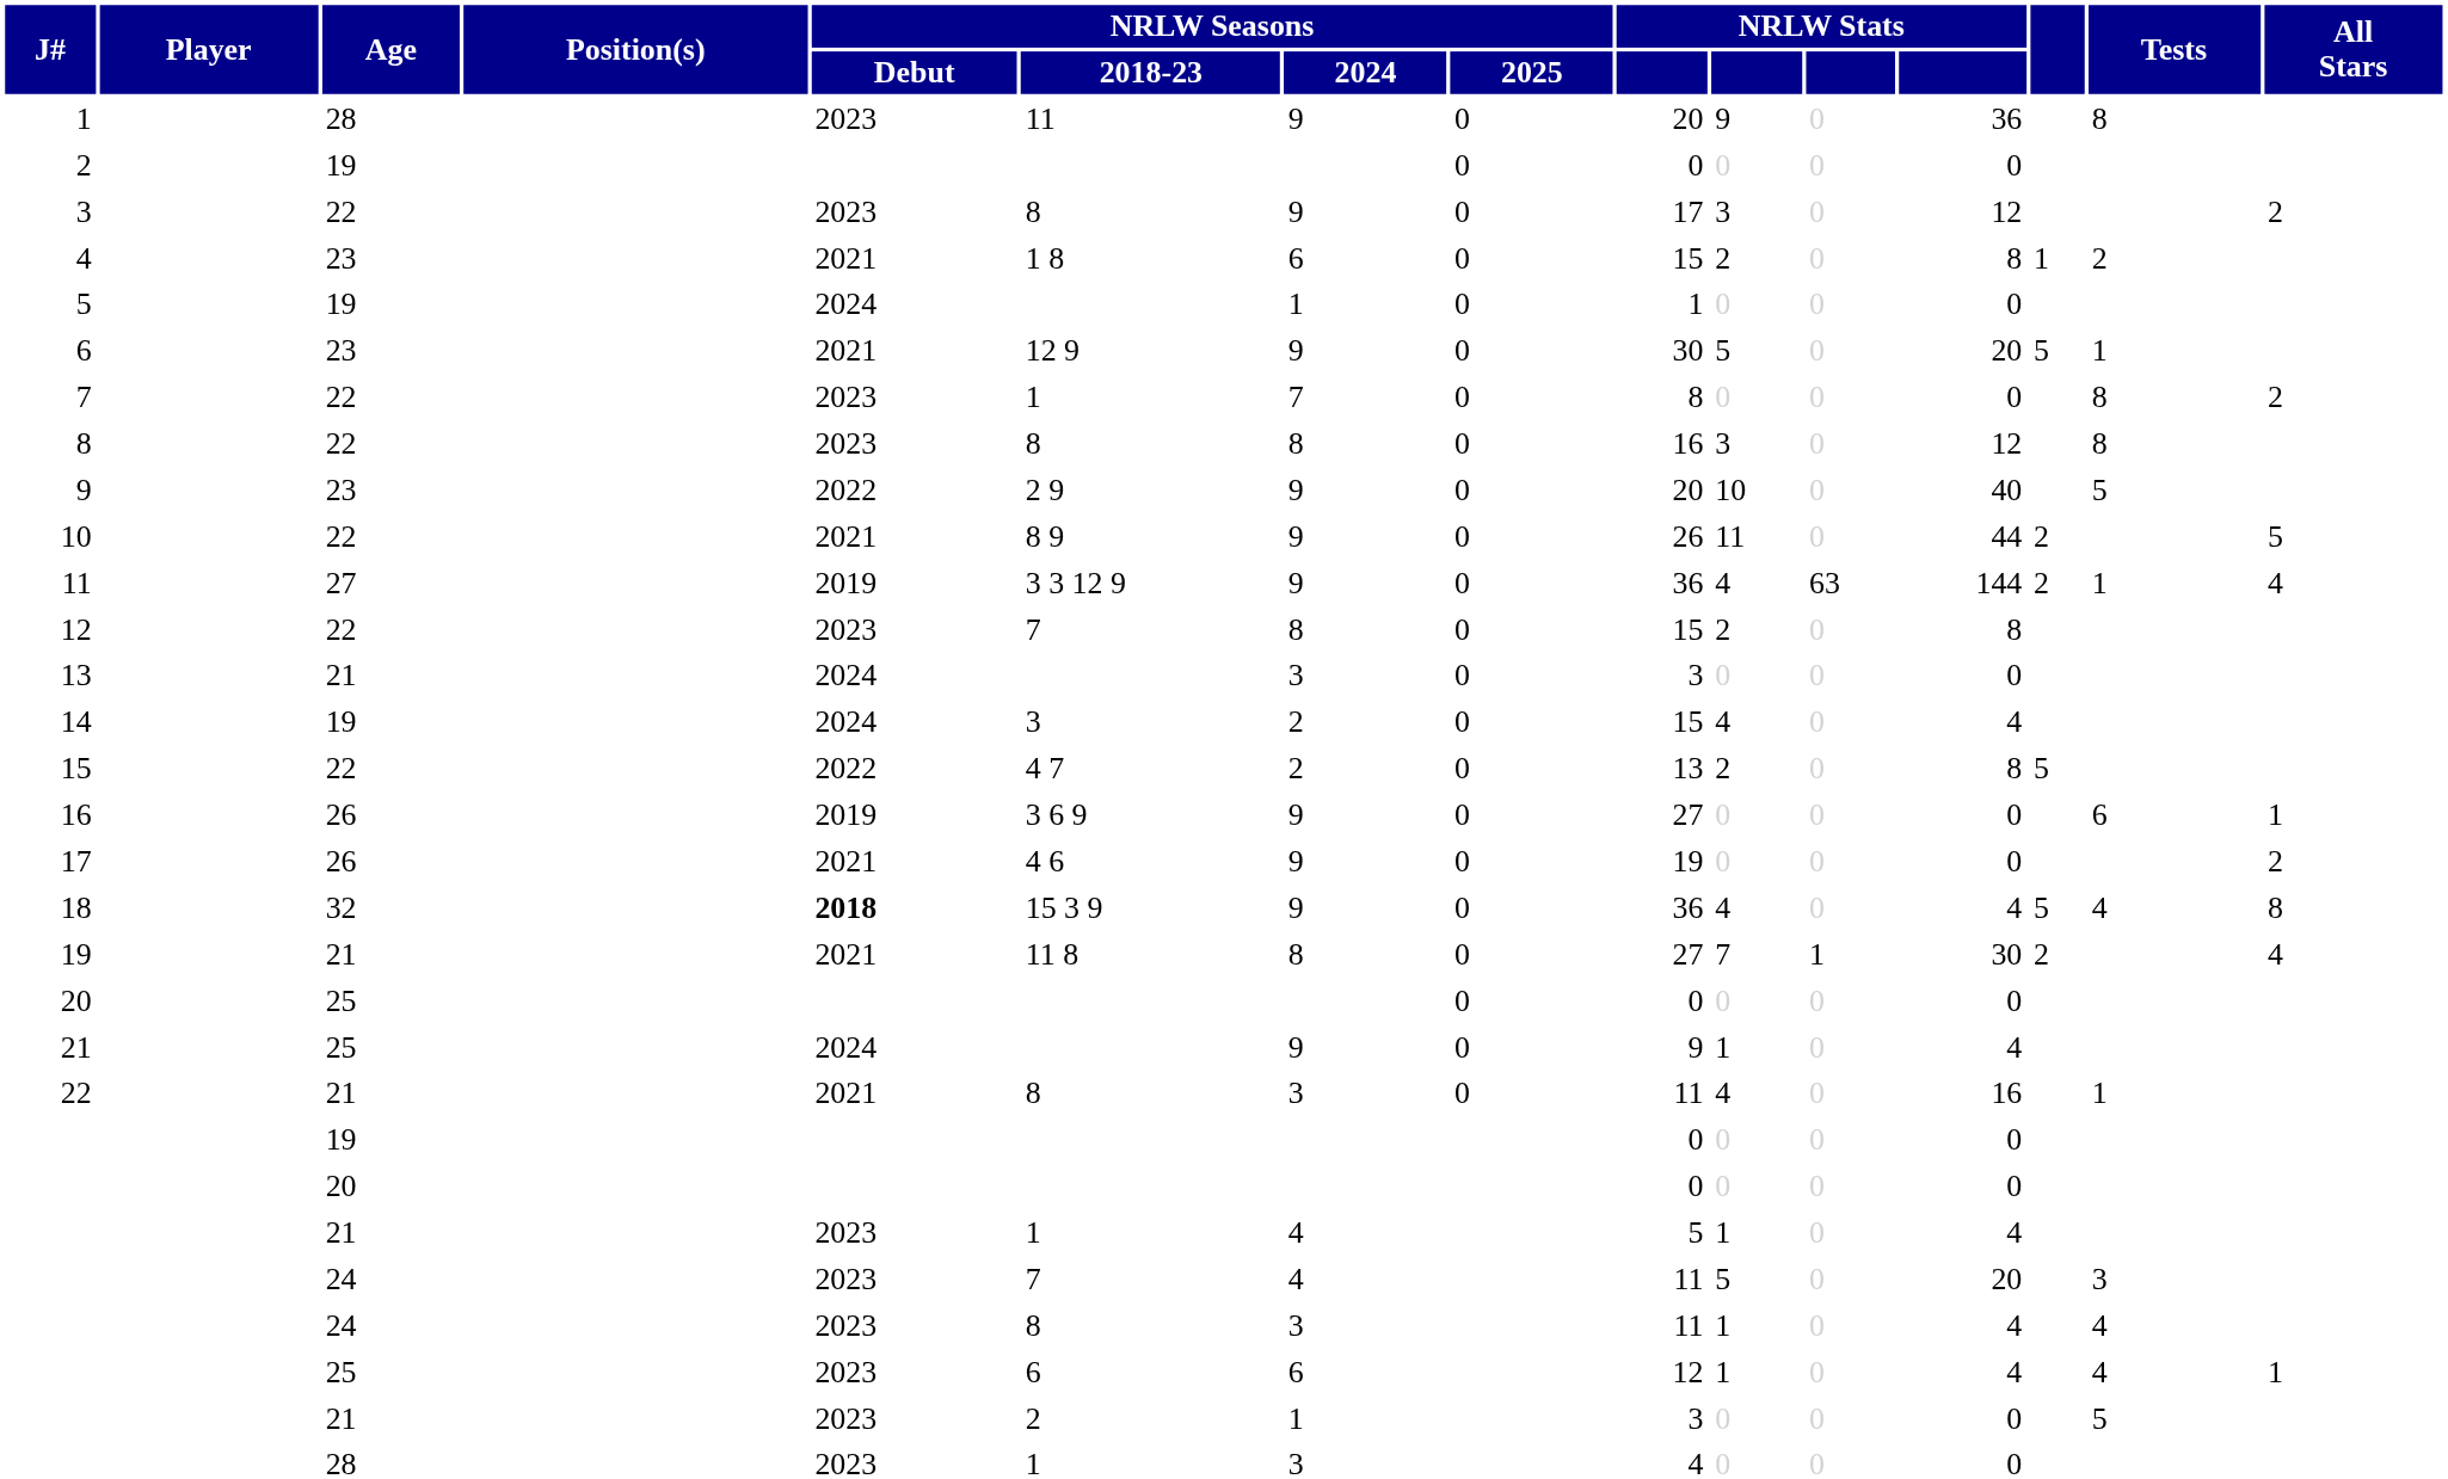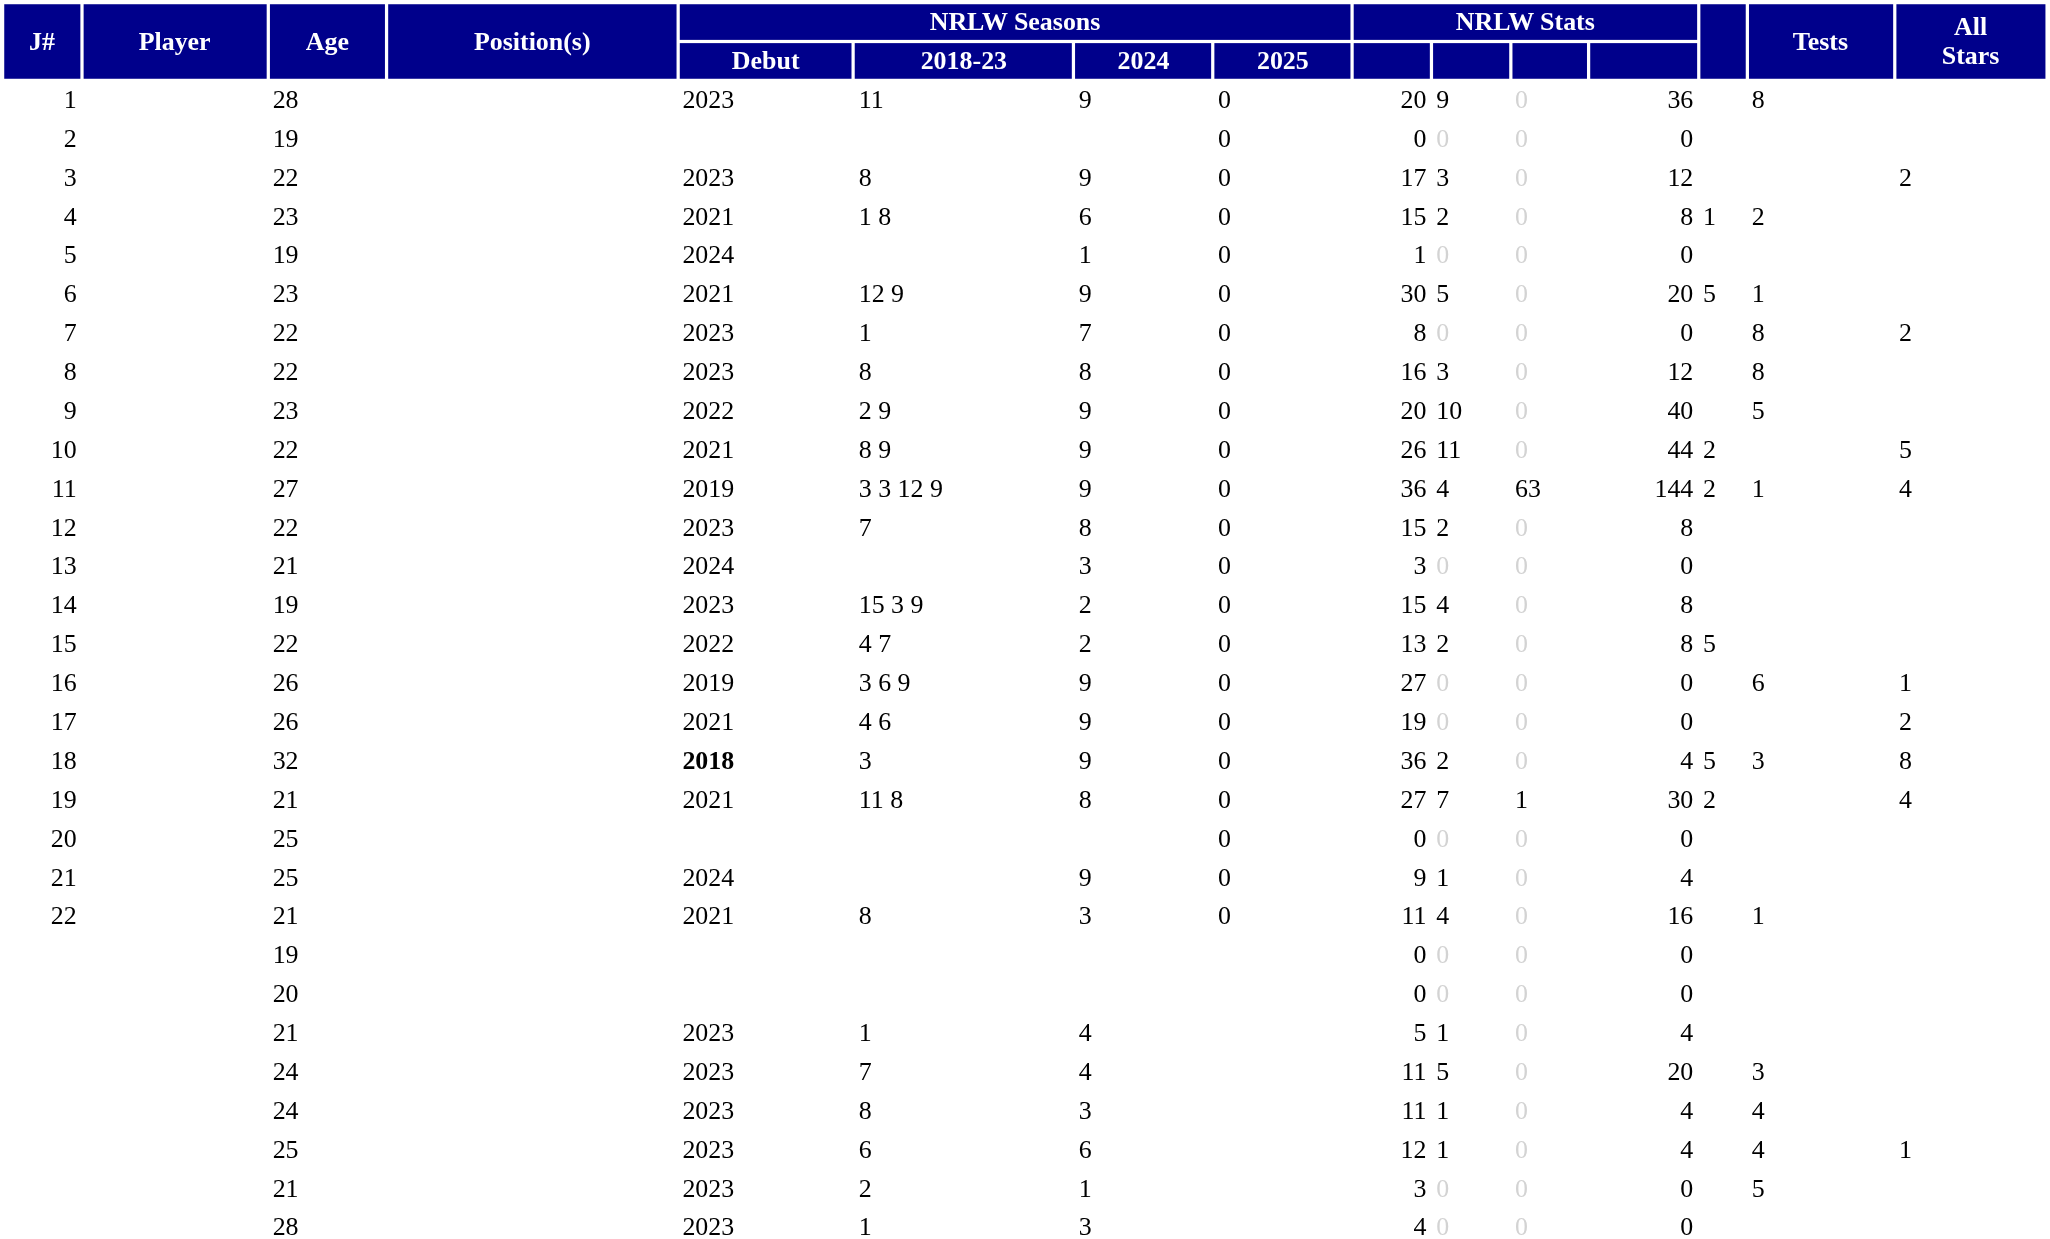14 | NRLW Seasons / Debut: 2024 -> 2023
14 | NRLW Seasons / 2018-23: 3 -> 15 3 9
14 | column 12: 4 -> 8
18 | NRLW Seasons / 2018-23: 15 3 9 -> 3
18 | column 10: 4 -> 2
18 | Tests: 4 -> 3
